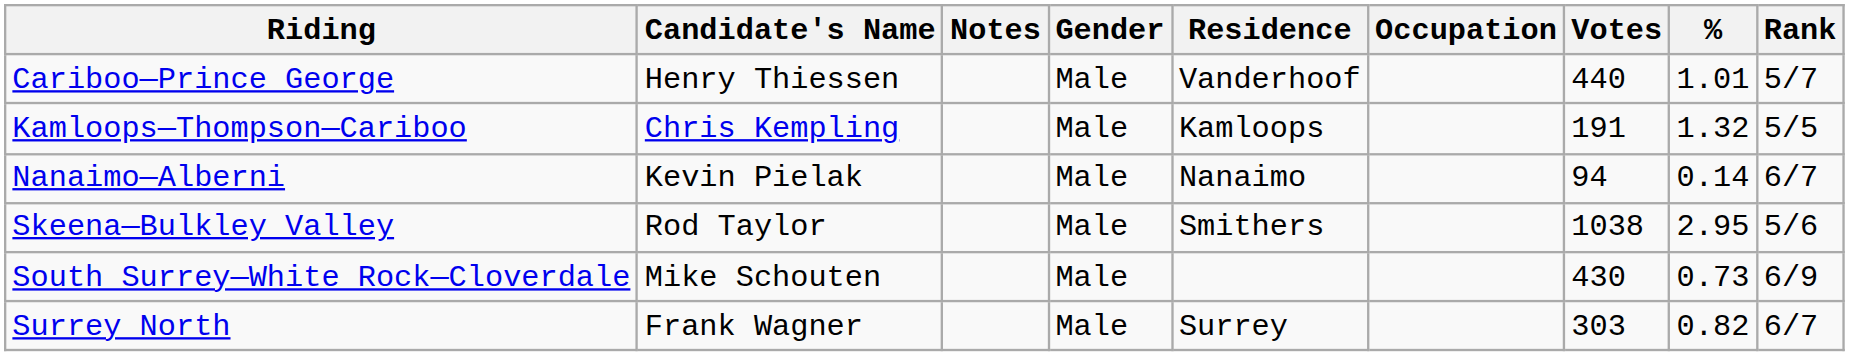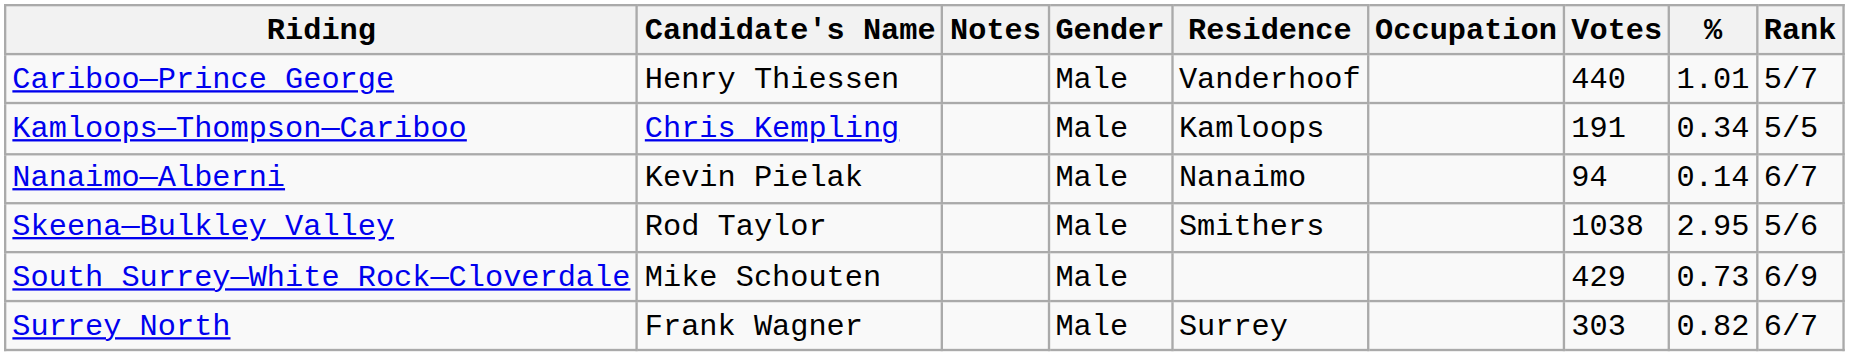Kamloops—Thompson—Cariboo | %: 1.32 -> 0.34
South Surrey—White Rock—Cloverdale | Votes: 430 -> 429
